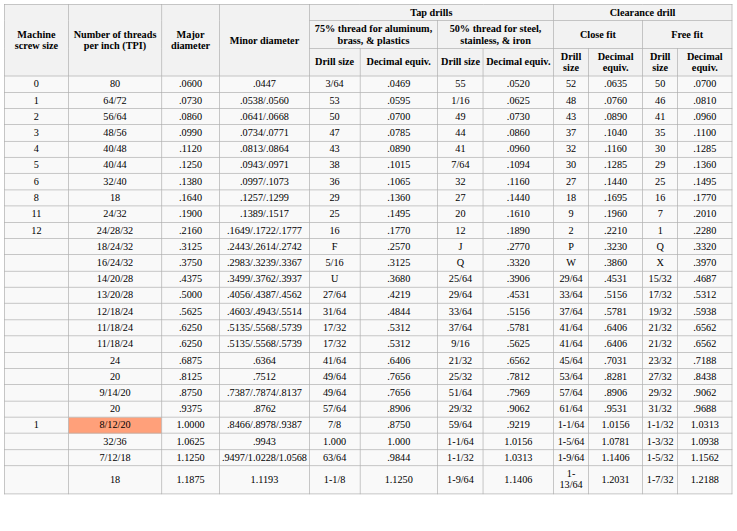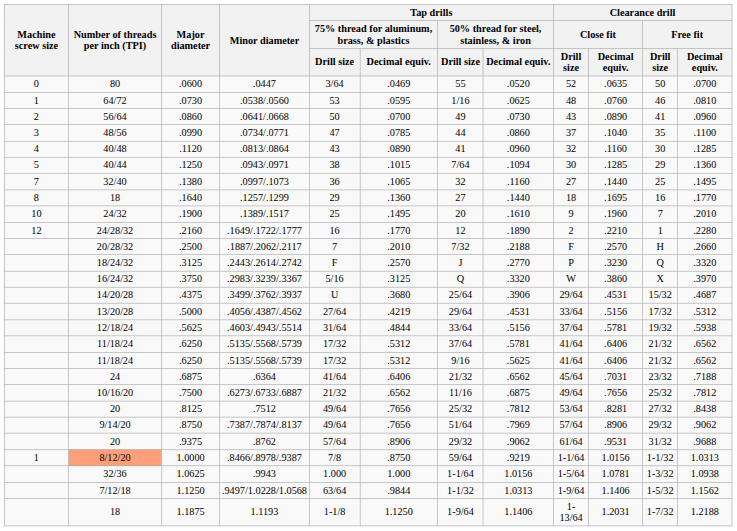.1380 | Machine screw size: 6 -> 7
.1900 | Machine screw size: 11 -> 10
+ row: 20/28/32 | .2500 | .1887/.2062/.2117 | 7 | .2010 | 7/32 | .2188 | F | .2570 | H | .2660
+ row: 10/16/20 | .7500 | .6273/.6733/.6887 | 21/32 | .6562 | 11/16 | .6875 | 49/64 | .7656 | 25/32 | .7812
